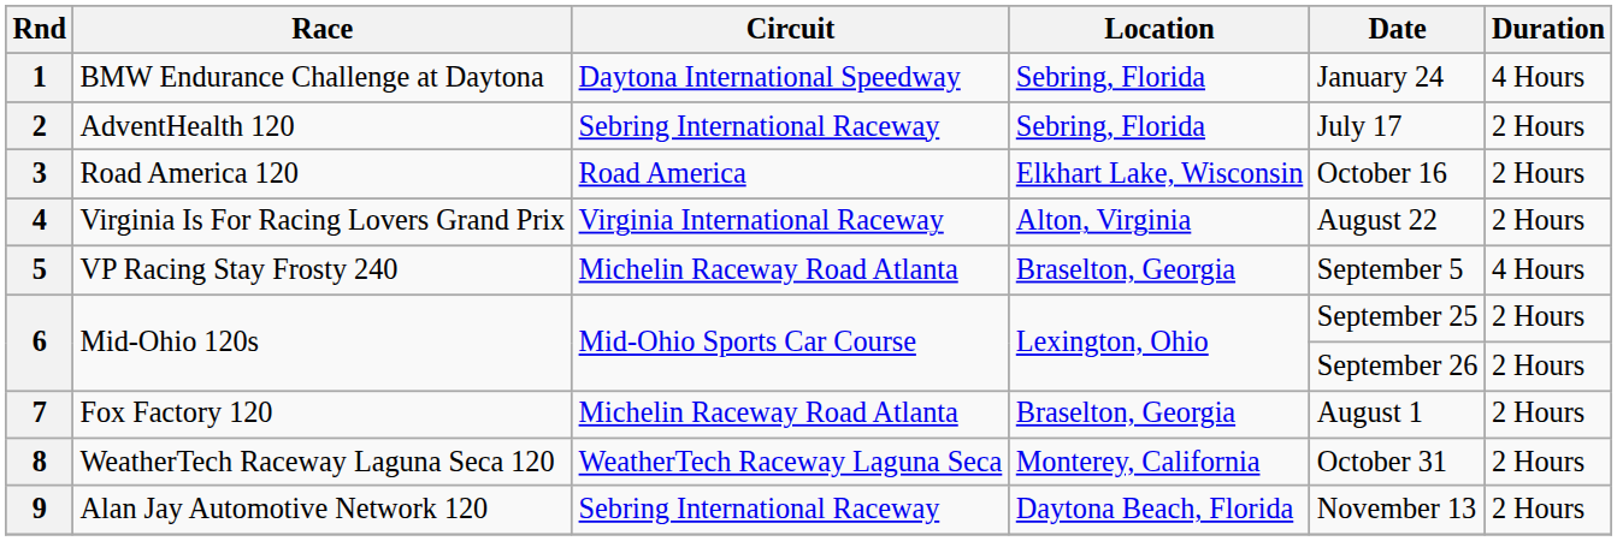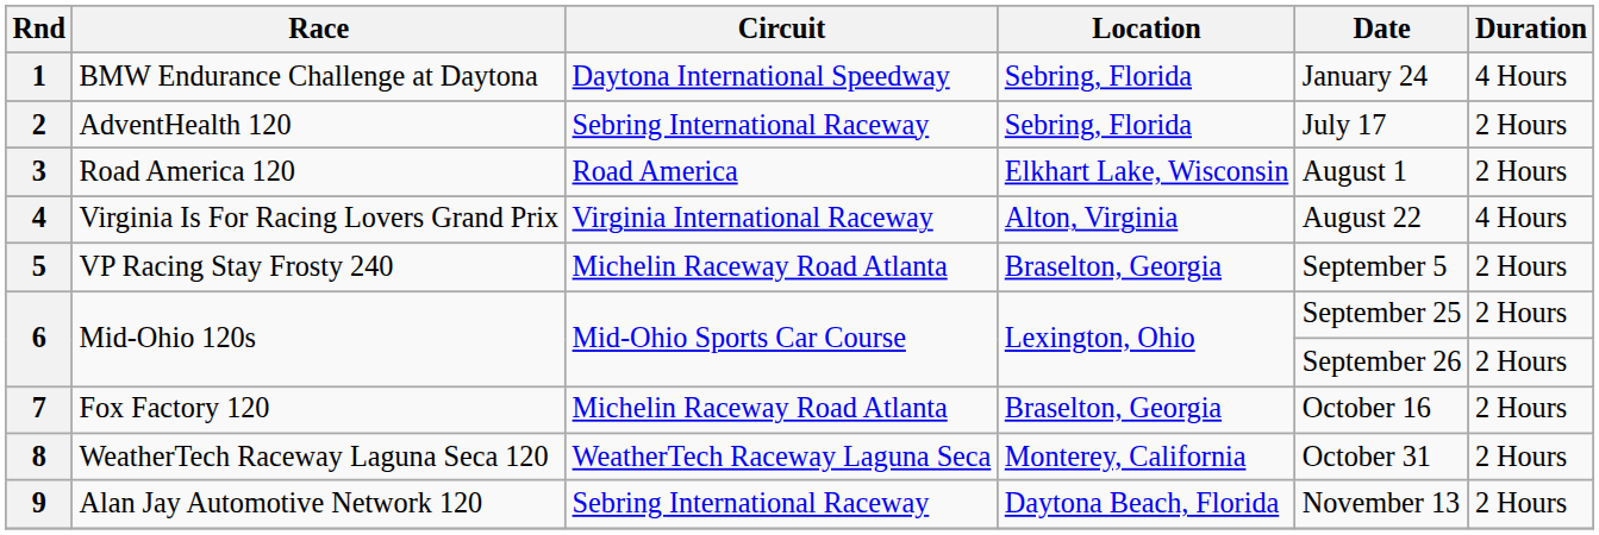3 | Date: October 16 -> August 1
4 | Duration: 2 Hours -> 4 Hours
5 | Duration: 4 Hours -> 2 Hours
7 | Date: August 1 -> October 16
